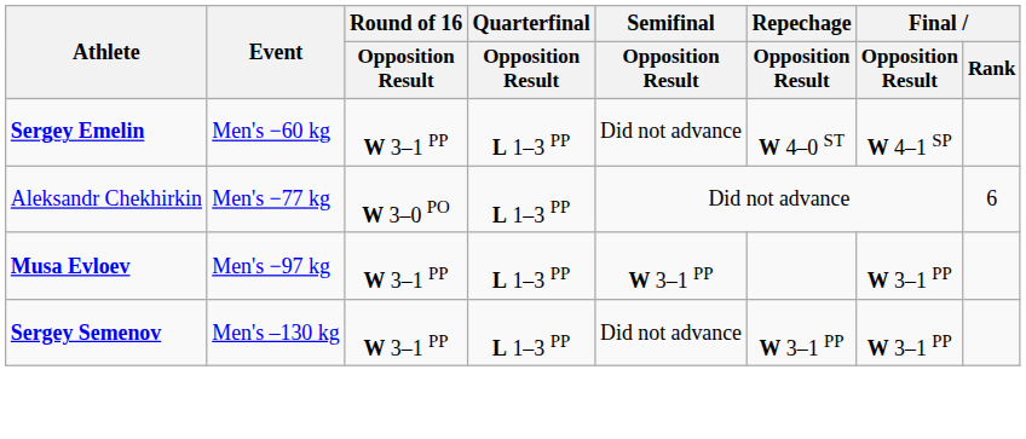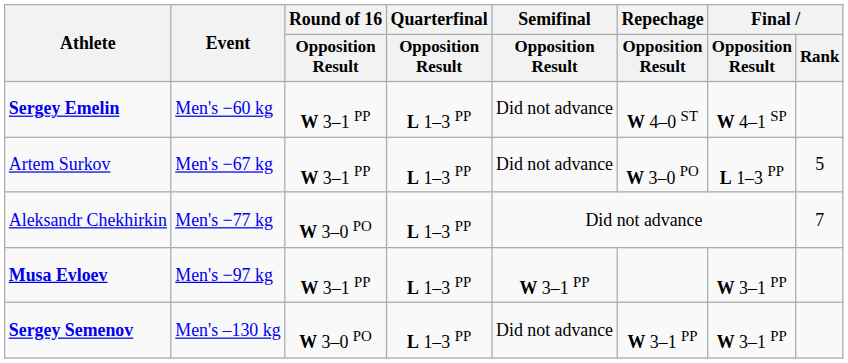+ row: Artem Surkov | Men's −67 kg | W 3–1 PP | L 1–3 PP | Did not advance | W 3–0 PO | L 1–3 PP | 5
Aleksandr Chekhirkin | Final / Rank: 6 -> 7
Sergey Semenov | Round of 16 / Opposition Result: W 3–1 PP -> W 3–0 PO
